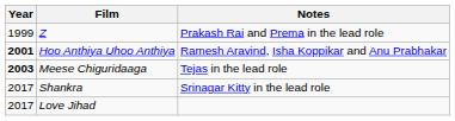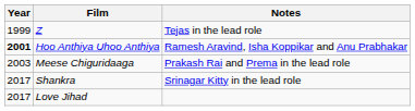Z | Notes: Prakash Rai and Prema in the lead role -> Tejas in the lead role
Meese Chiguridaaga | Year: bold -> normal
Meese Chiguridaaga | Notes: Tejas in the lead role -> Prakash Rai and Prema in the lead role
